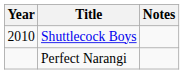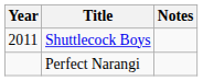Shuttlecock Boys | Year: 2010 -> 2011
